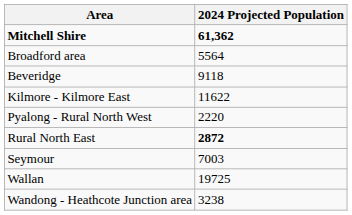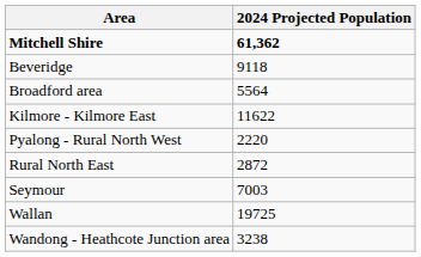rows swapped: Beveridge <-> Broadford area
Rural North East | 2024 Projected Population: bold -> normal
